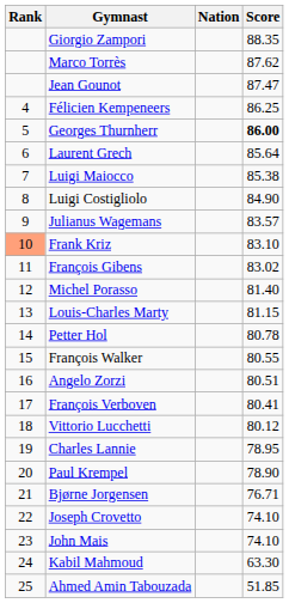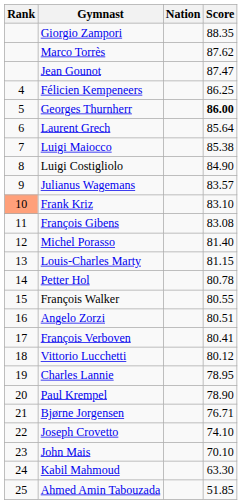François Gibens | Score: 83.02 -> 83.08
John Mais | Score: 74.10 -> 70.10
